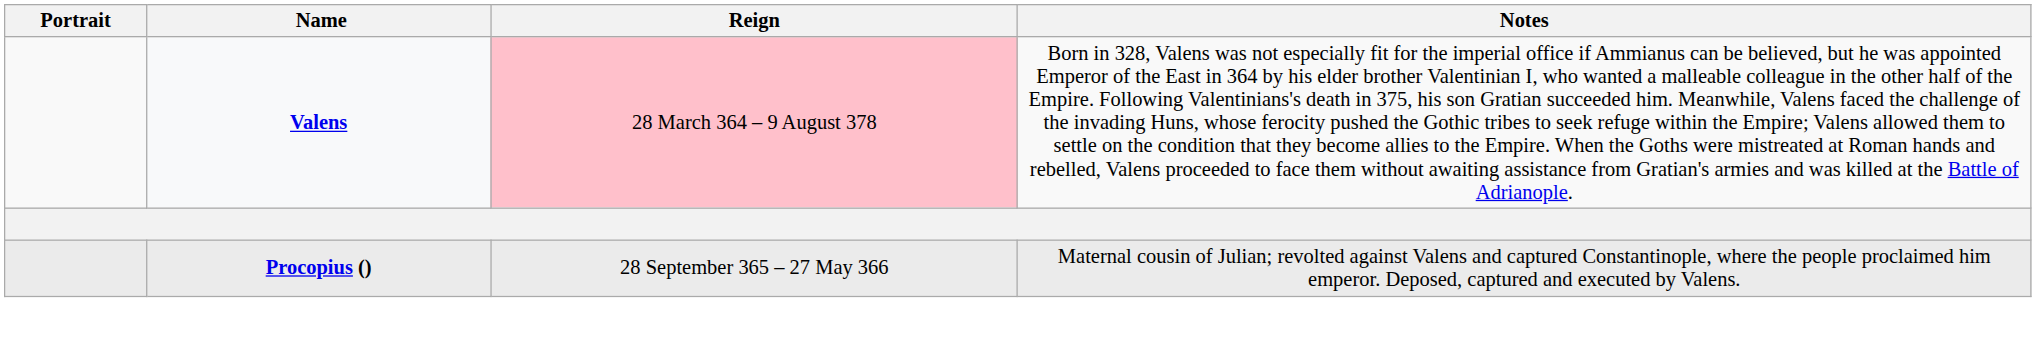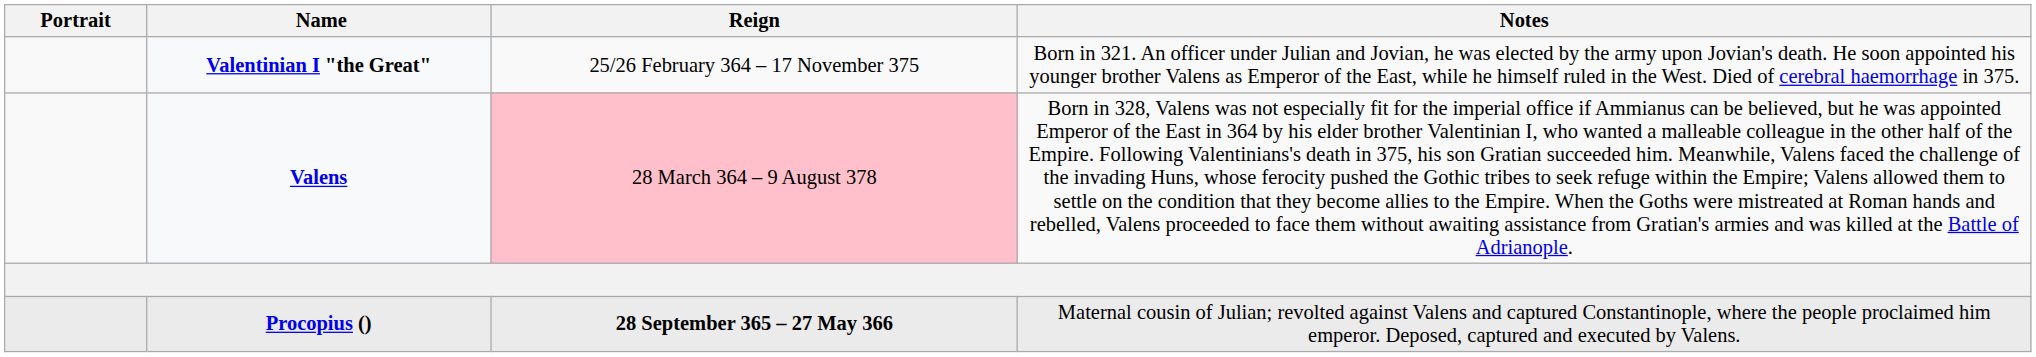+ row: Valentinian I "the Great" | 25/26 February 364 – 17 November 375 | Born in 321. An officer under Julian and Jovian, he was elected by the army upon Jovian's death. He soon appointed his younger brother Valens as Emperor of the East, while he himself ruled in the West. Died of cerebral haemorrhage in 375.
Procopius () | Reign: normal -> bold
